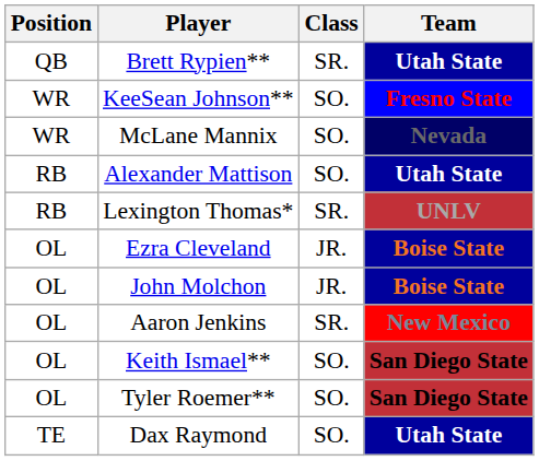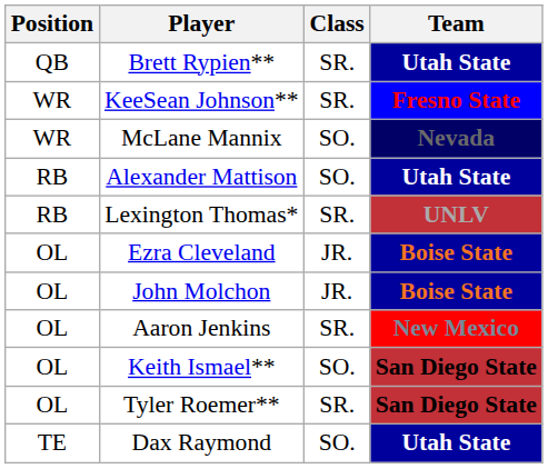KeeSean Johnson** | Class: SO. -> SR.
Tyler Roemer** | Class: SO. -> SR.
